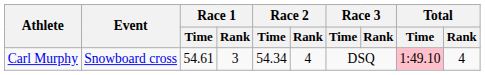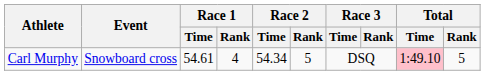Carl Murphy | Race 1 / Rank: 3 -> 4
Carl Murphy | Race 2 / Rank: 4 -> 5
Carl Murphy | Total / Rank: 4 -> 5
